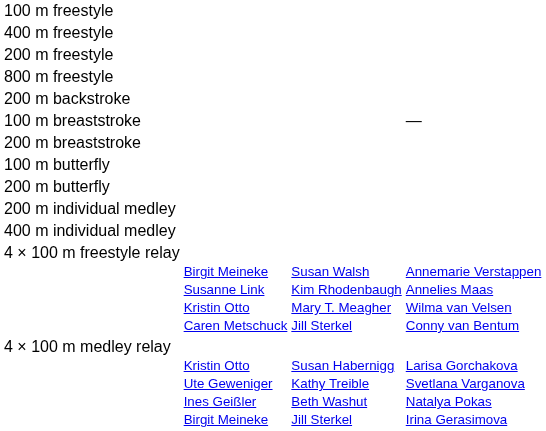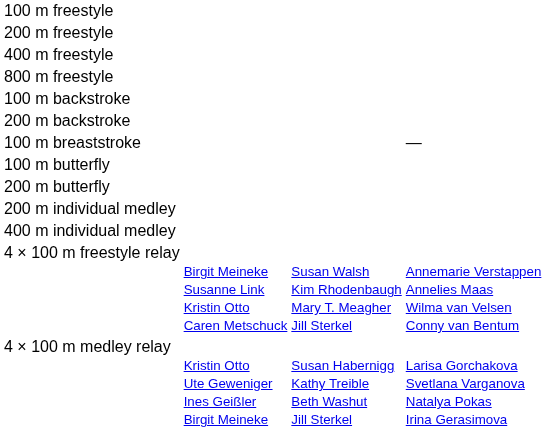rows swapped: 200 m freestyle <-> 400 m freestyle
+ row: 100 m backstroke
- row: 200 m breaststroke
